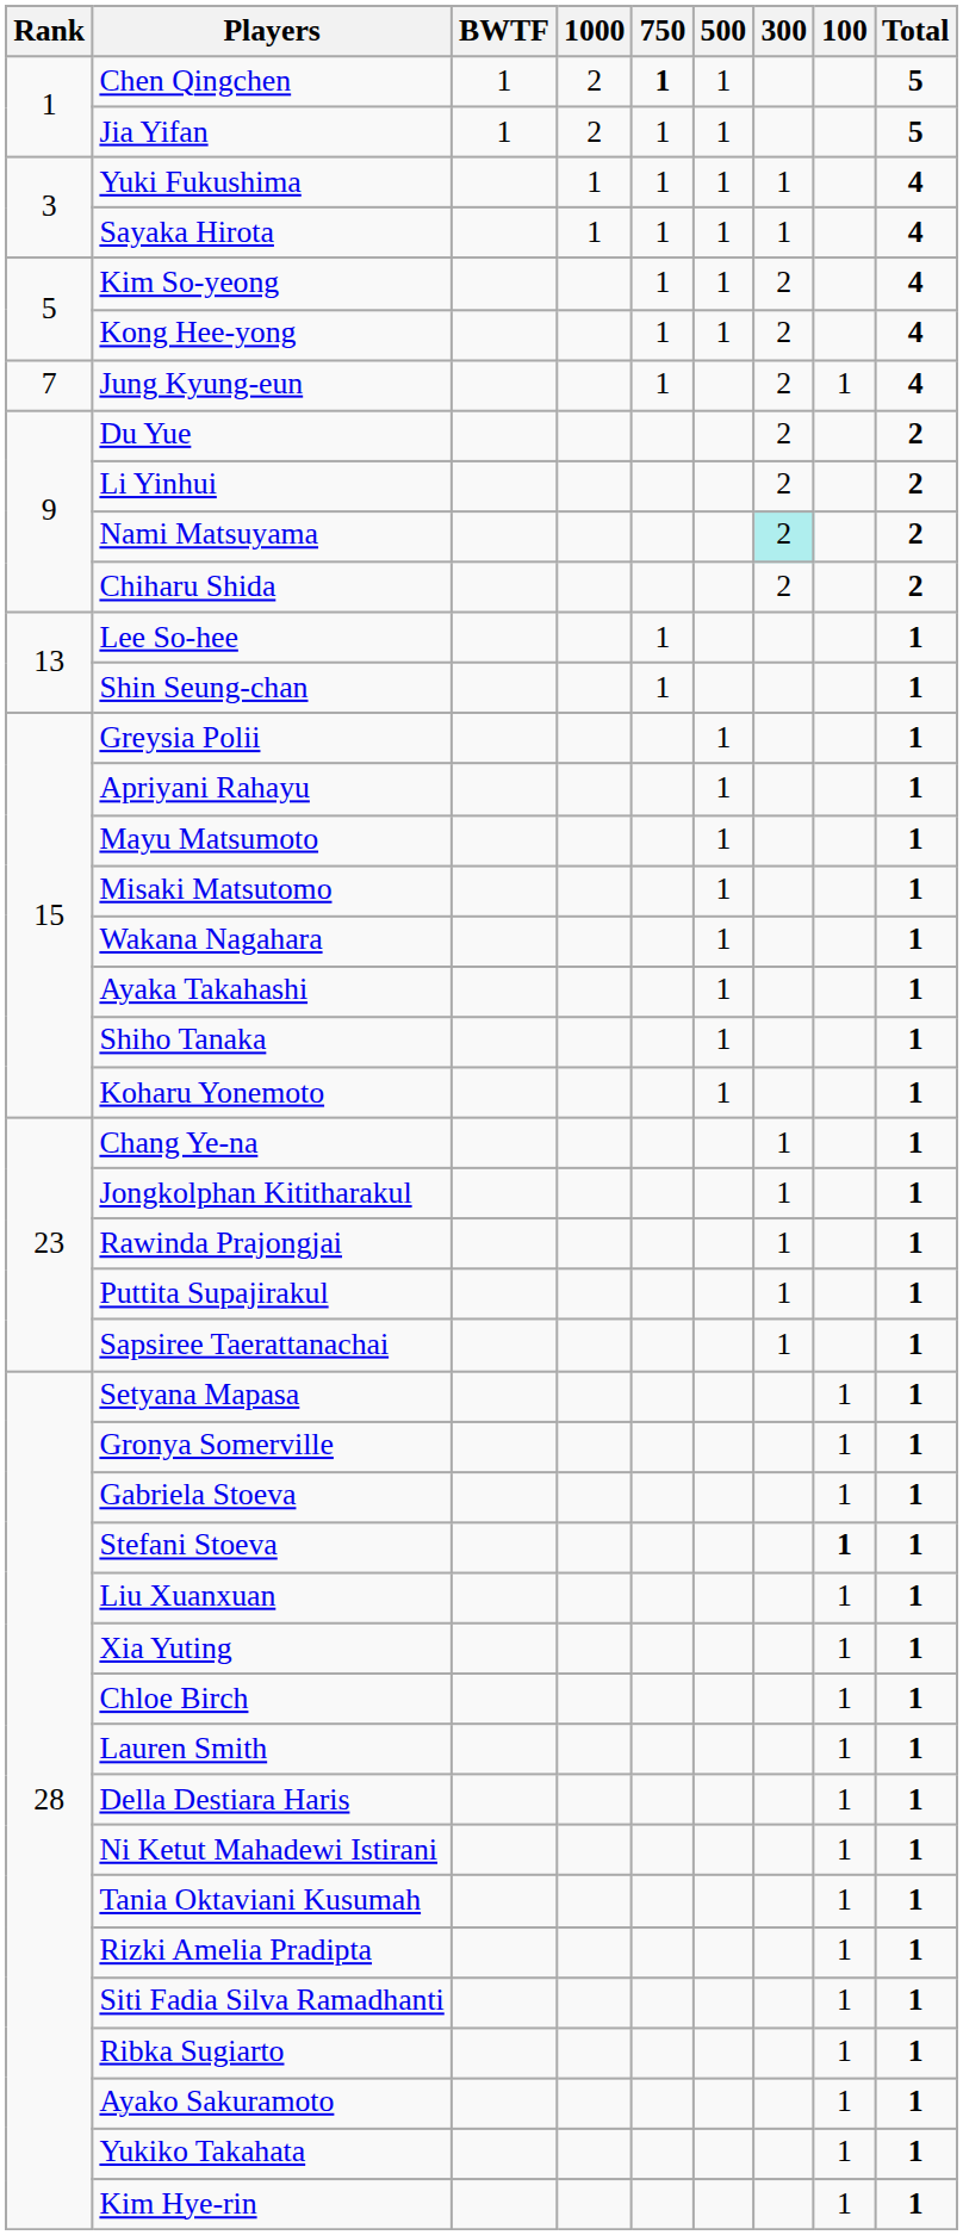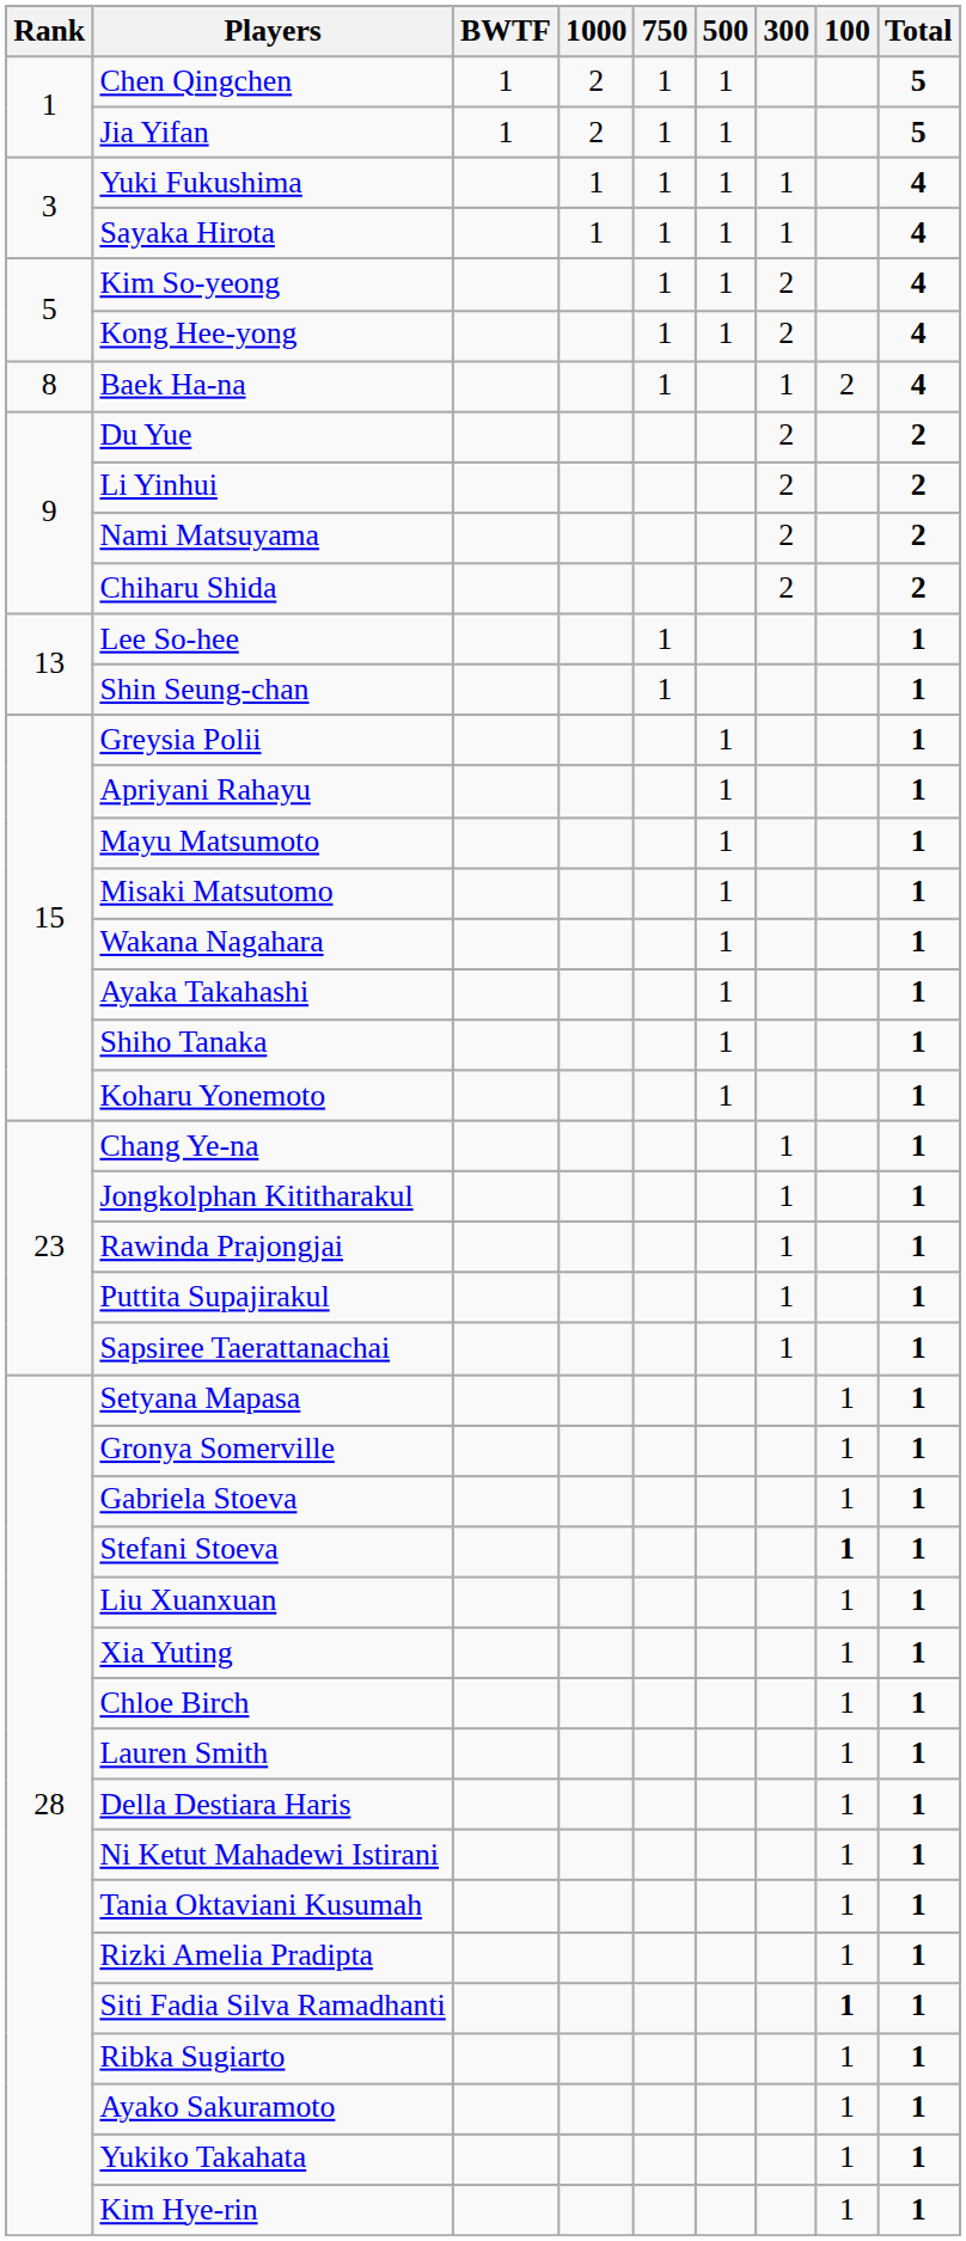Chen Qingchen | 750: bold -> normal
- row: 7 | Jung Kyung-eun | 1 | 2 | 1 | 4
+ row: 8 | Baek Ha-na | 1 | 1 | 2 | 4
Nami Matsuyama | 300: paleturquoise background -> no background
Siti Fadia Silva Ramadhanti | 100: normal -> bold
